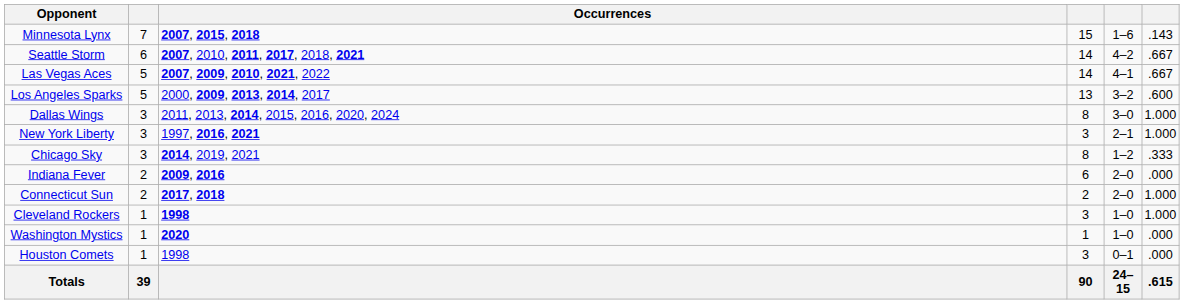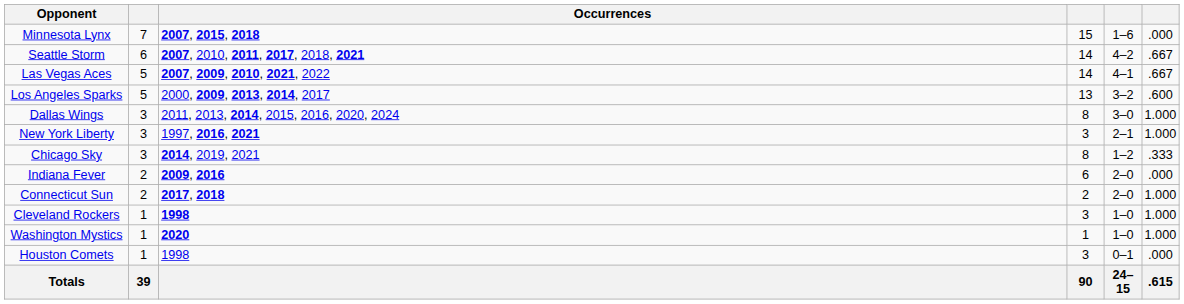Minnesota Lynx | column 6: .143 -> .000
Washington Mystics | column 6: .000 -> 1.000
